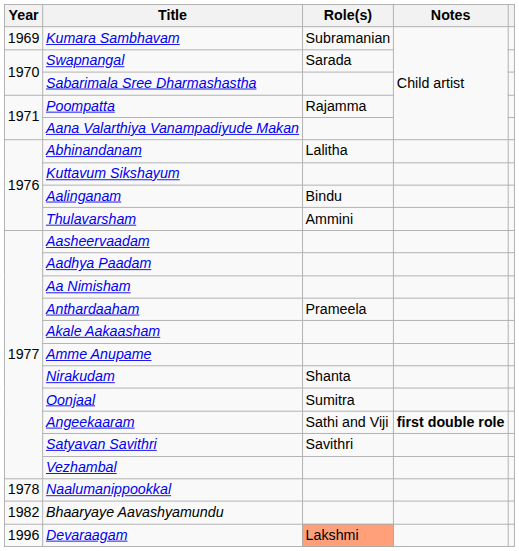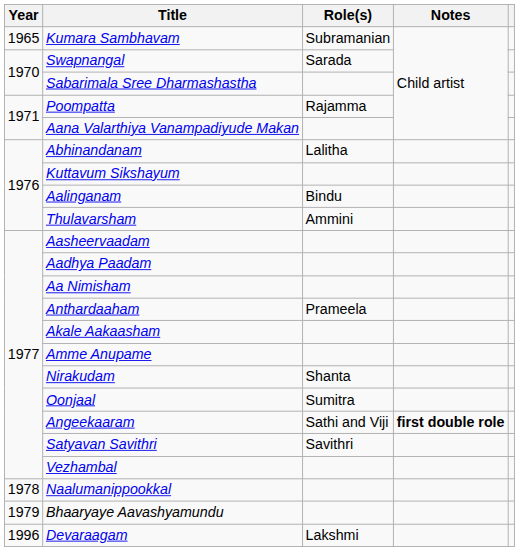Kumara Sambhavam | Year: 1969 -> 1965
Bhaaryaye Aavashyamundu | Year: 1982 -> 1979
Devaraagam | Role(s): lightsalmon background -> no background
